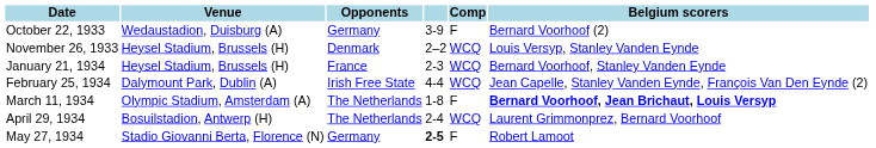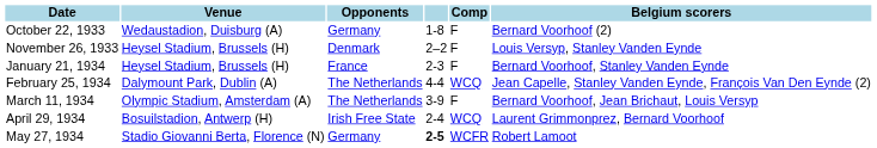October 22, 1933 | column 4: 3-9 -> 1-8
November 26, 1933 | Comp: WCQ -> F
January 21, 1934 | Comp: WCQ -> F
February 25, 1934 | Opponents: Irish Free State -> The Netherlands
March 11, 1934 | column 4: 1-8 -> 3-9
March 11, 1934 | Belgium scorers: bold -> normal
April 29, 1934 | Opponents: The Netherlands -> Irish Free State
May 27, 1934 | Comp: F -> WCFR
